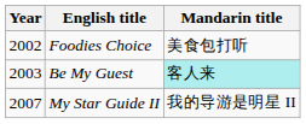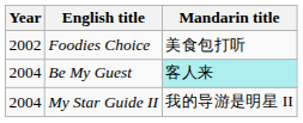Be My Guest | Year: 2003 -> 2004
My Star Guide II | Year: 2007 -> 2004
